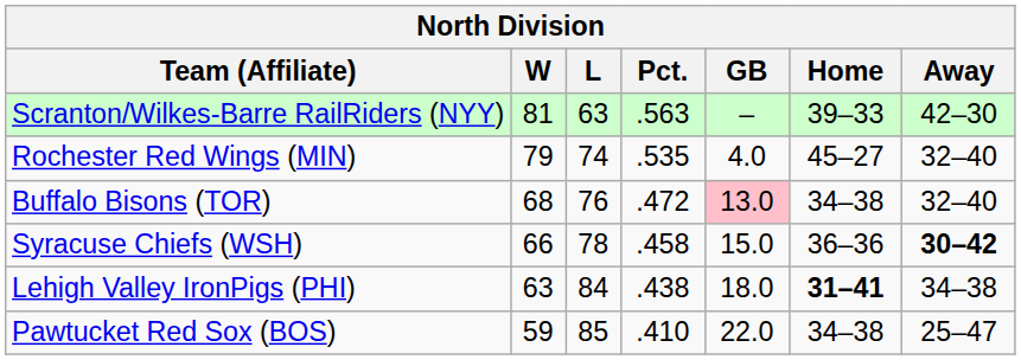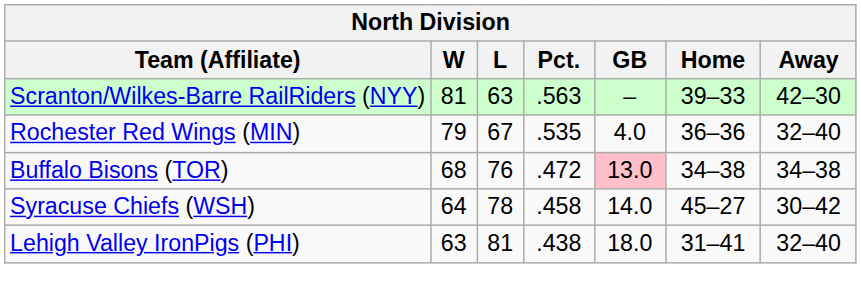Rochester Red Wings (MIN) | L: 74 -> 67
Rochester Red Wings (MIN) | Home: 45–27 -> 36–36
Buffalo Bisons (TOR) | Away: 32–40 -> 34–38
Syracuse Chiefs (WSH) | W: 66 -> 64
Syracuse Chiefs (WSH) | GB: 15.0 -> 14.0
Syracuse Chiefs (WSH) | Home: 36–36 -> 45–27
Syracuse Chiefs (WSH) | Away: bold -> normal
Lehigh Valley IronPigs (PHI) | L: 84 -> 81
Lehigh Valley IronPigs (PHI) | Home: bold -> normal
Lehigh Valley IronPigs (PHI) | Away: 34–38 -> 32–40
- row: Pawtucket Red Sox (BOS) | 59 | 85 | .410 | 22.0 | 34–38 | 25–47
